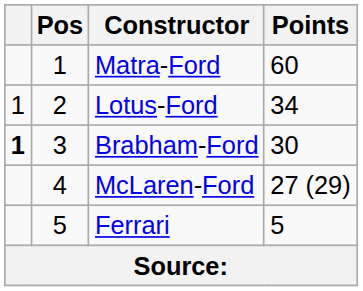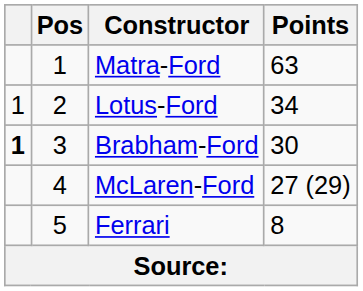Matra-Ford | Points: 60 -> 63
Ferrari | Points: 5 -> 8
